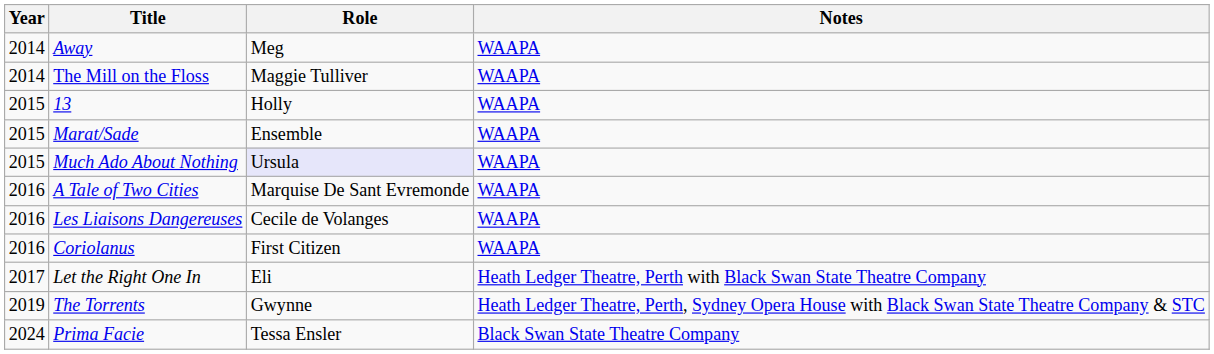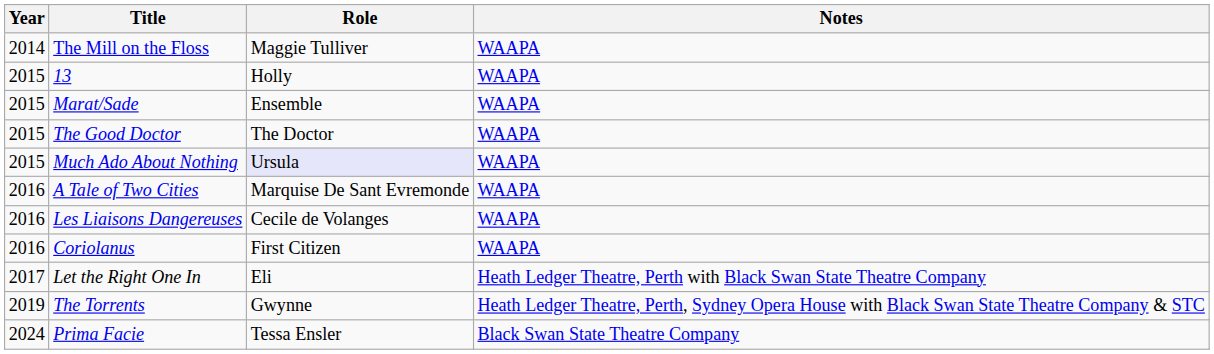- row: 2014 | Away | Meg | WAAPA
+ row: 2015 | The Good Doctor | The Doctor | WAAPA
